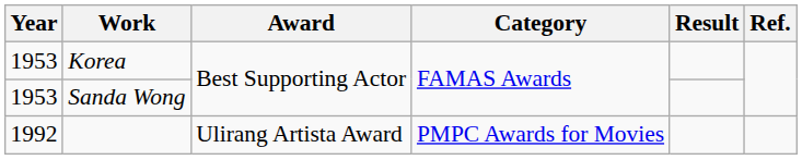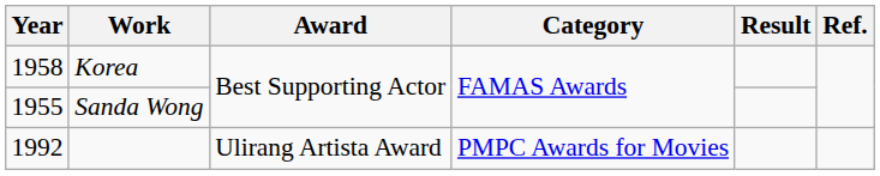Korea | Year: 1953 -> 1958
Sanda Wong | Year: 1953 -> 1955
